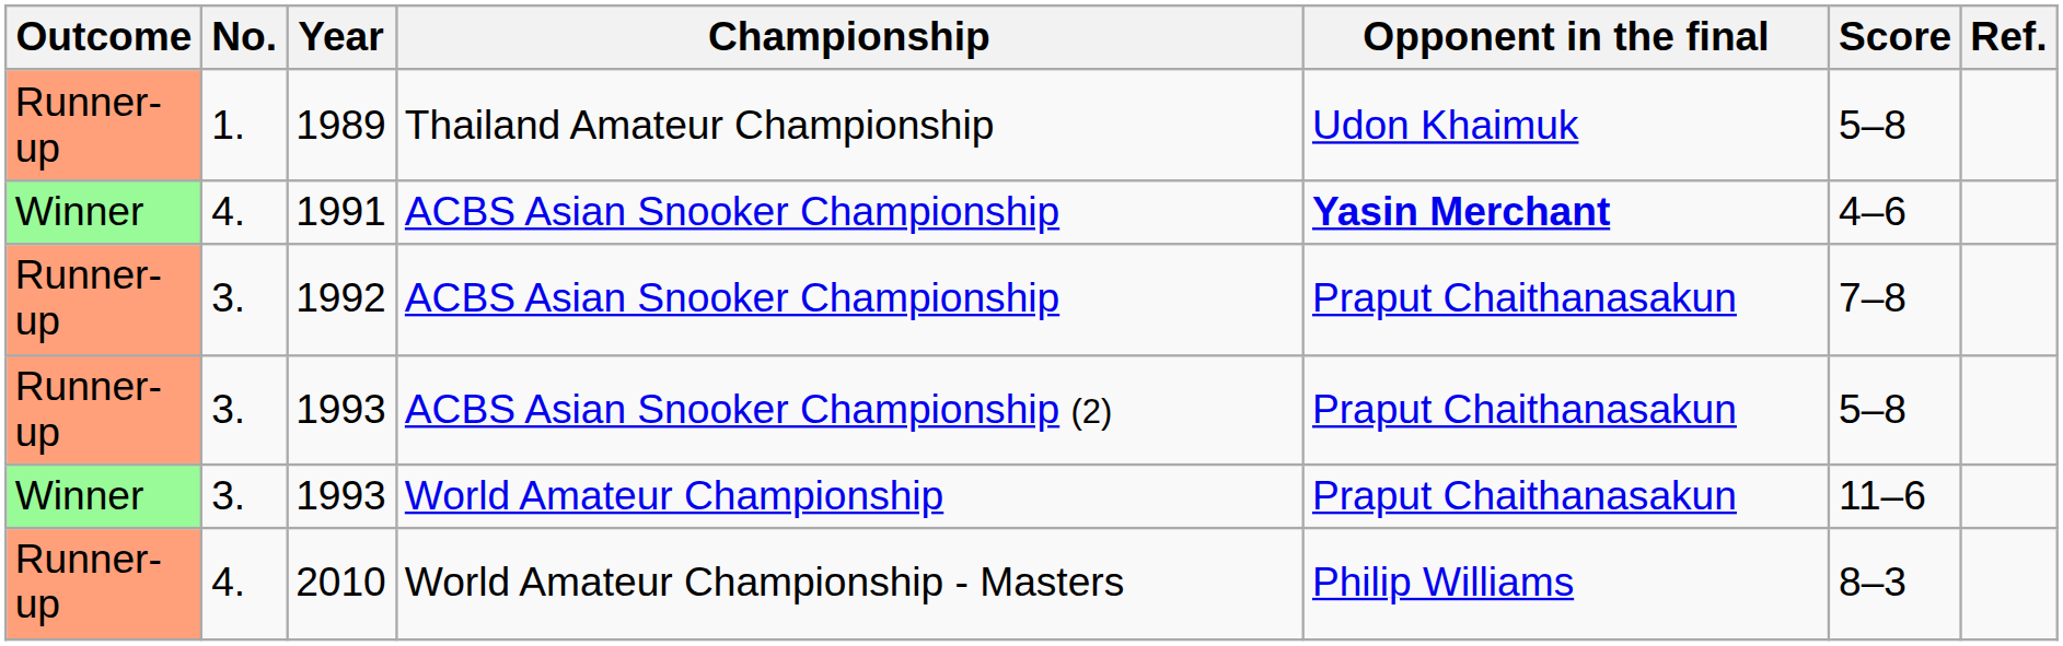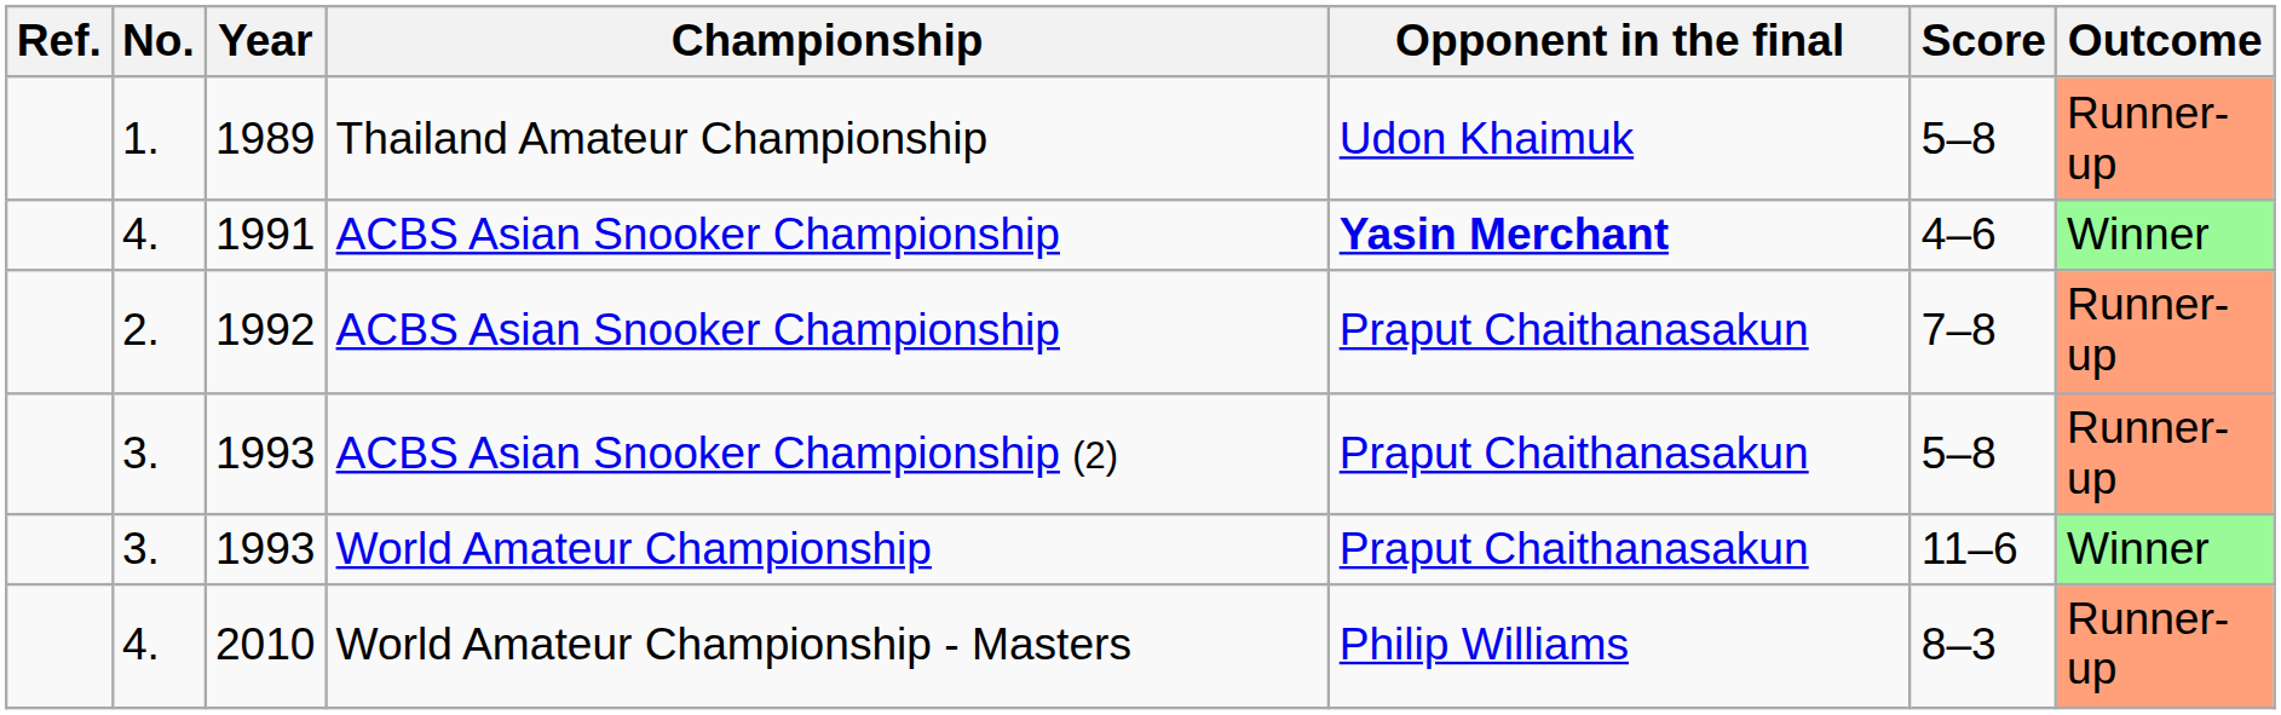columns swapped: Outcome <-> Ref.
1992 | No.: 3. -> 2.
